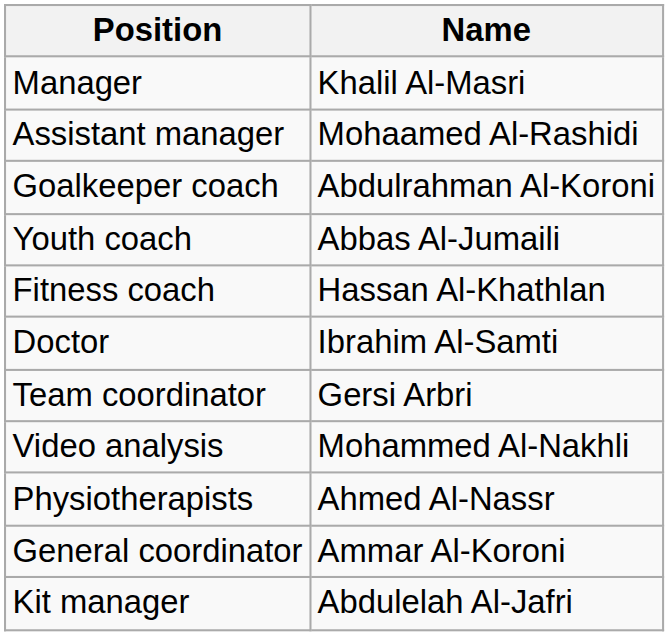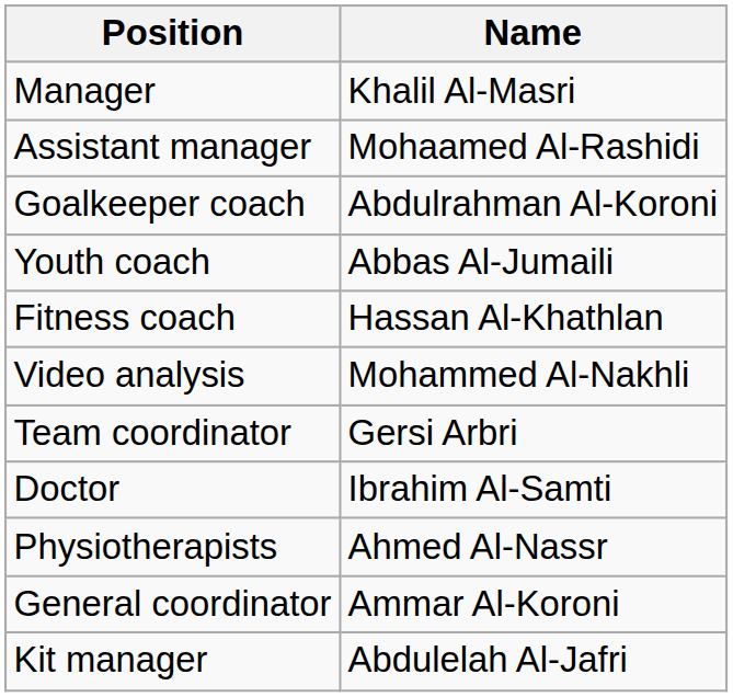rows swapped: Video analysis <-> Doctor
